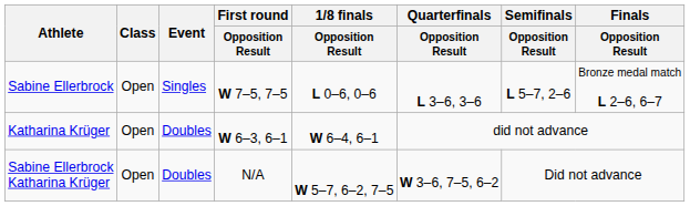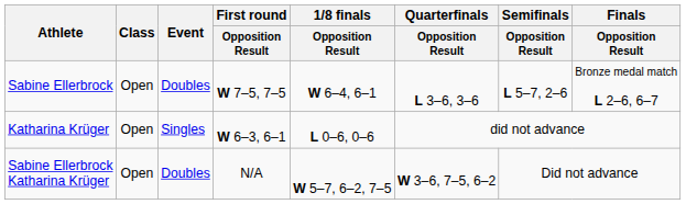Sabine Ellerbrock | Event: Singles -> Doubles
Sabine Ellerbrock | 1/8 finals / Opposition Result: L 0–6, 0–6 -> W 6–4, 6–1
Katharina Krüger | Event: Doubles -> Singles
Katharina Krüger | 1/8 finals / Opposition Result: W 6–4, 6–1 -> L 0–6, 0–6
